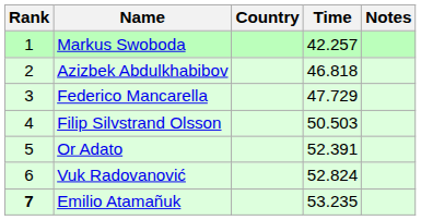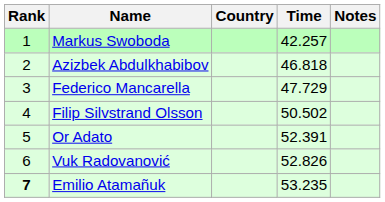Filip Silvstrand Olsson | Time: 50.503 -> 50.502
Vuk Radovanović | Time: 52.824 -> 52.826
